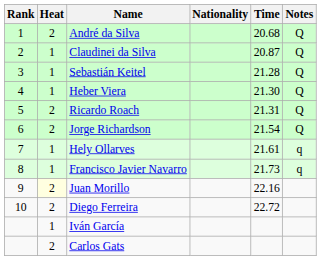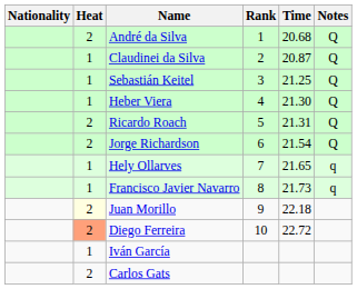columns swapped: Rank <-> Nationality
Sebastián Keitel | Time: 21.28 -> 21.25
Hely Ollarves | Time: 21.61 -> 21.65
Juan Morillo | Time: 22.16 -> 22.18
Diego Ferreira | Heat: no background -> lightsalmon background
